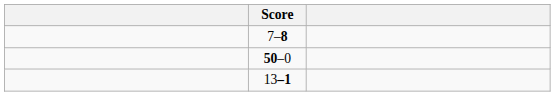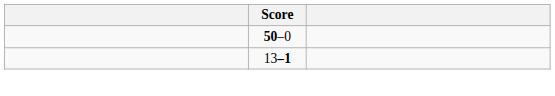- row: 7–8
